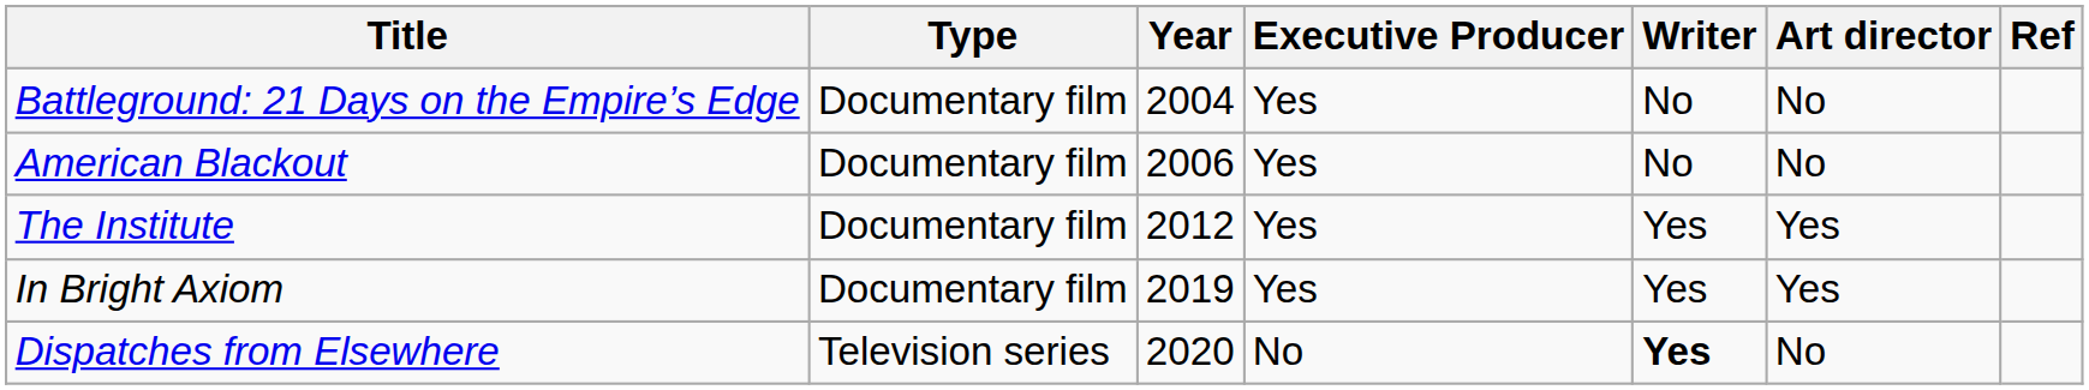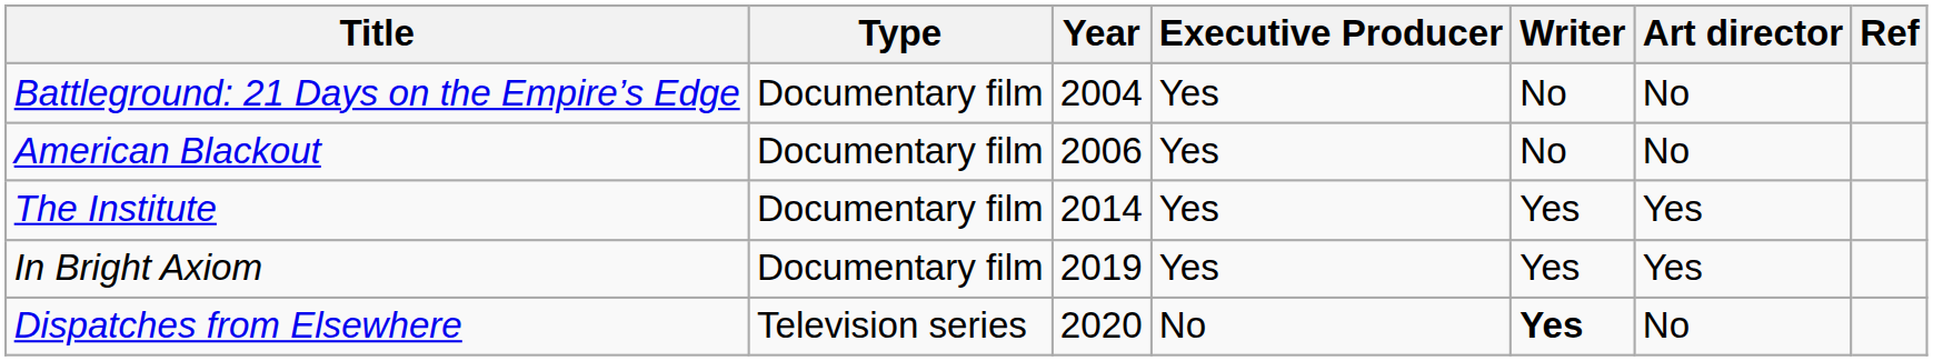The Institute | Year: 2012 -> 2014
